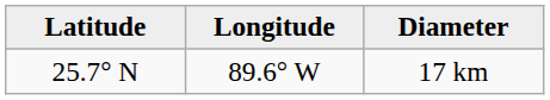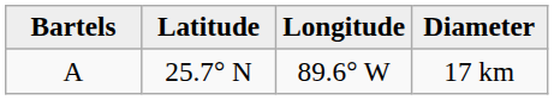+ column: Bartels | A
